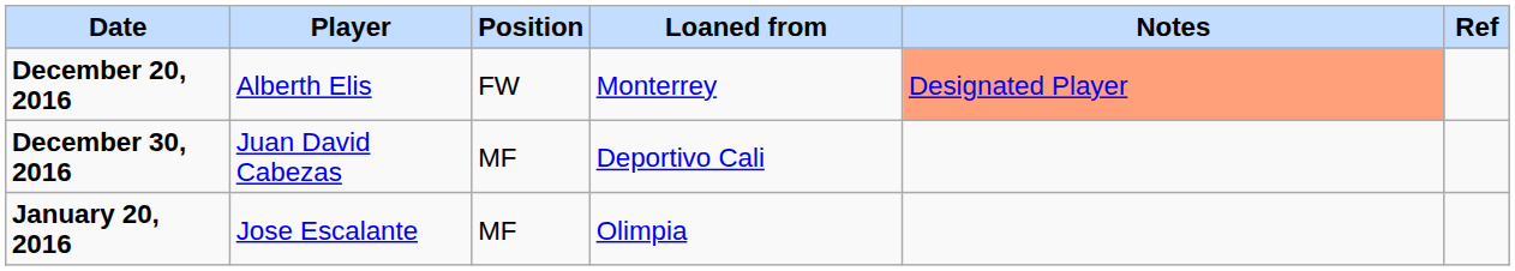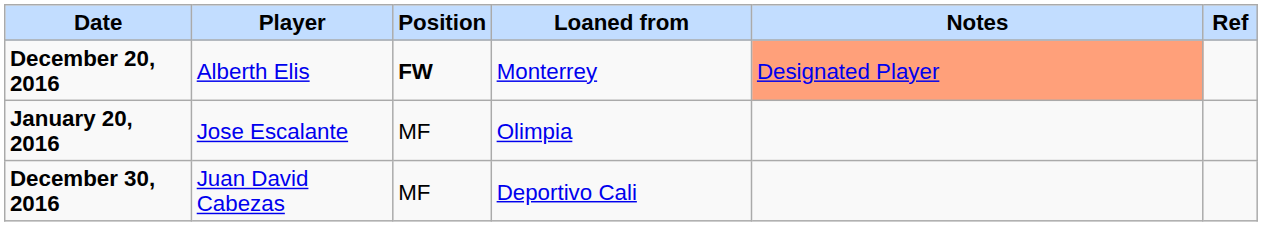December 20, 2016 | Position: normal -> bold
rows swapped: December 30, 2016 <-> January 20, 2016
